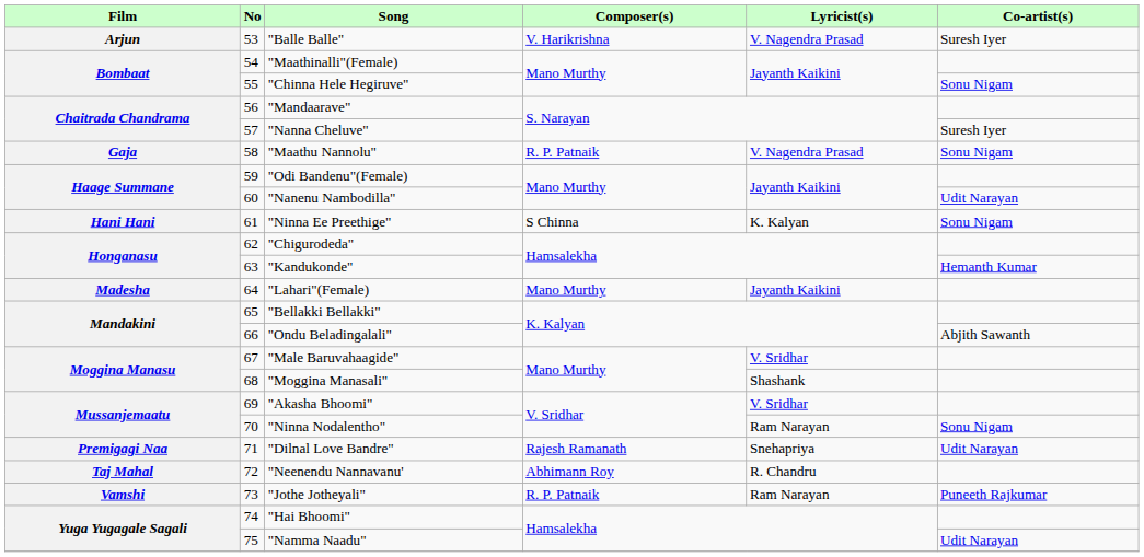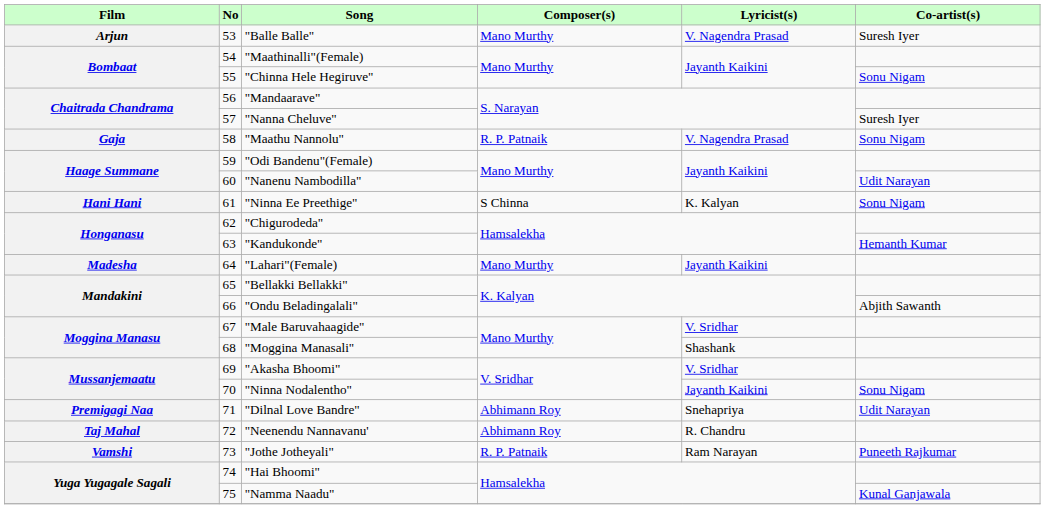"Balle Balle" | Composer(s): V. Harikrishna -> Mano Murthy
"Ninna Nodalentho" | Lyricist(s): Ram Narayan -> Jayanth Kaikini
"Dilnal Love Bandre" | Composer(s): Rajesh Ramanath -> Abhimann Roy
"Namma Naadu" | Co-artist(s): Udit Narayan -> Kunal Ganjawala
